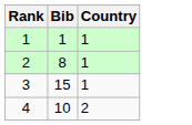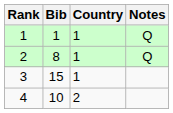+ column: Notes | Q | Q
